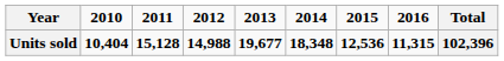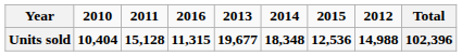columns swapped: 2012 <-> 2016
